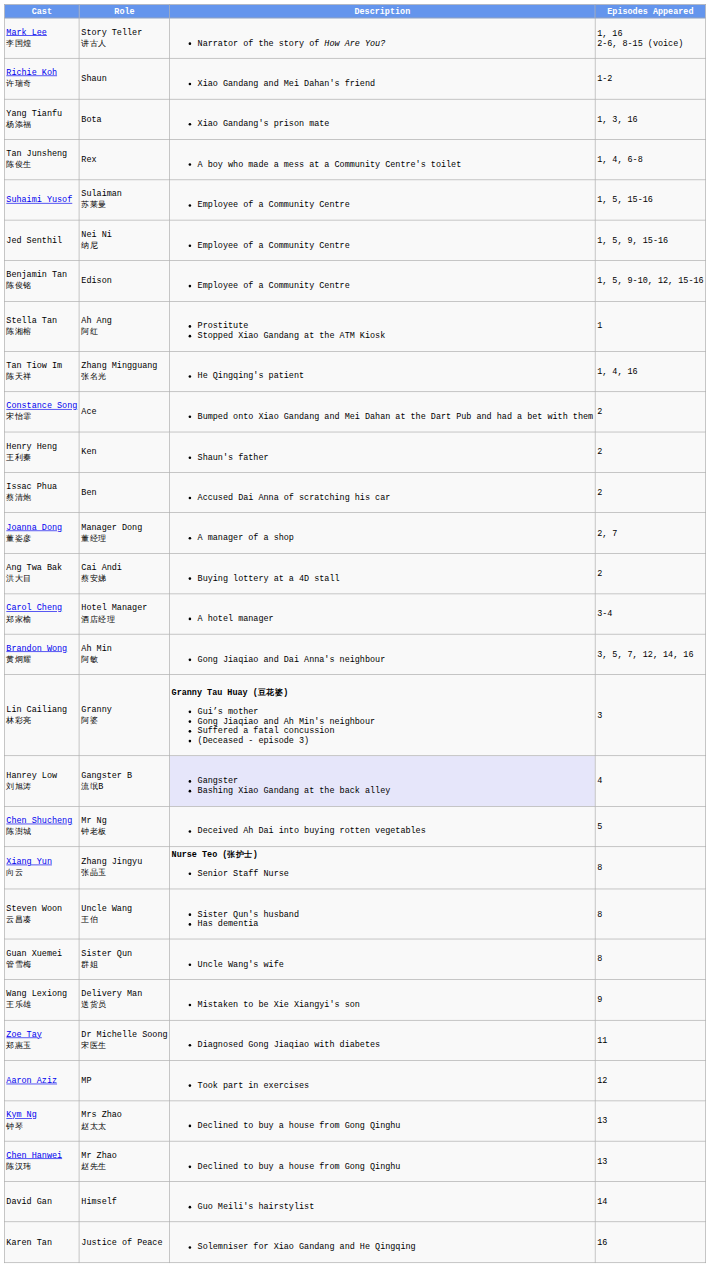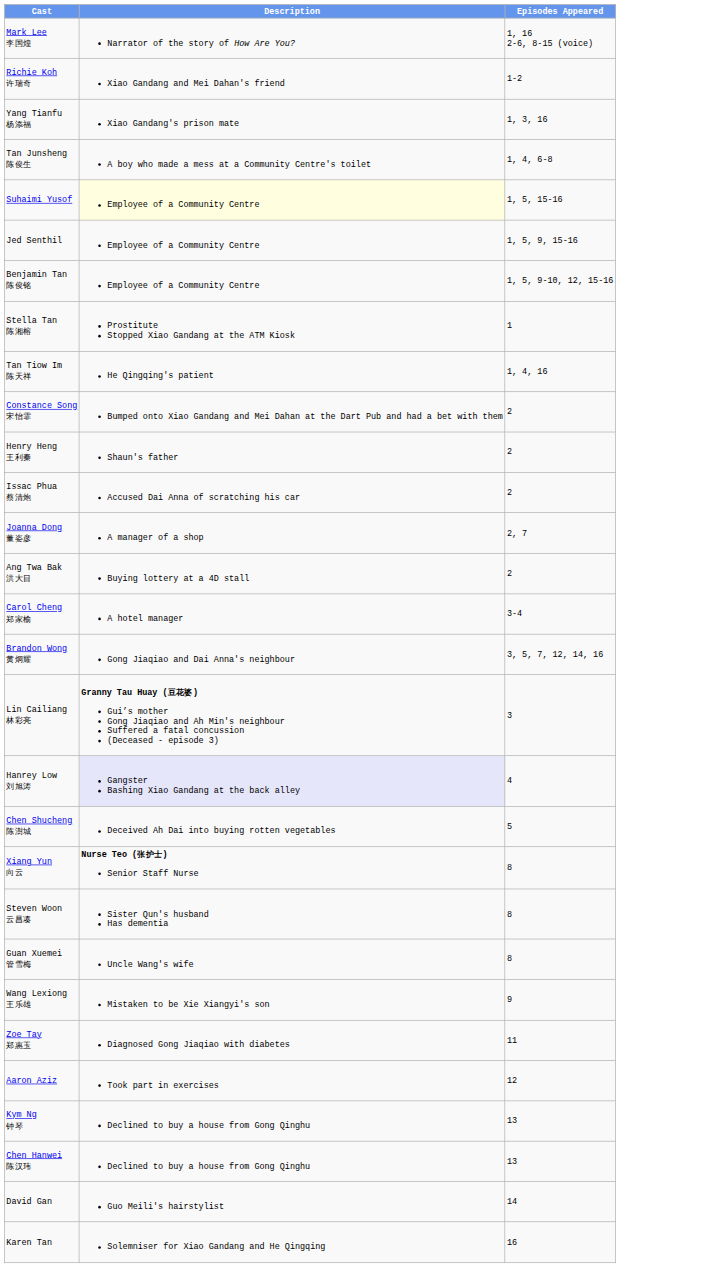- column: Role | Story Teller 讲古人 | Shaun | Bota | Rex | Sulaiman 苏莱曼 | Nei Ni 纳尼 | Edison | Ah Ang 阿红 | Zhang Mingguang 张名光 | Ace | Ken | Ben | Manager Dong 董经理 | Cai Andi 蔡安娣 | Hotel Manager 酒店经理 | Ah Min 阿敏 | Granny 阿婆 | Gangster B 流氓B | Mr Ng 钟老板 | Zhang Jingyu 张晶玉 | Uncle Wang 王伯 | Sister Qun 群姐 | Delivery Man 送货员 | Dr Michelle Soong 宋医生 | MP | Mrs Zhao 赵太太 | Mr Zhao 赵先生 | Himself | Justice of Peace
Suhaimi Yusof | Description: no background -> lightyellow background
